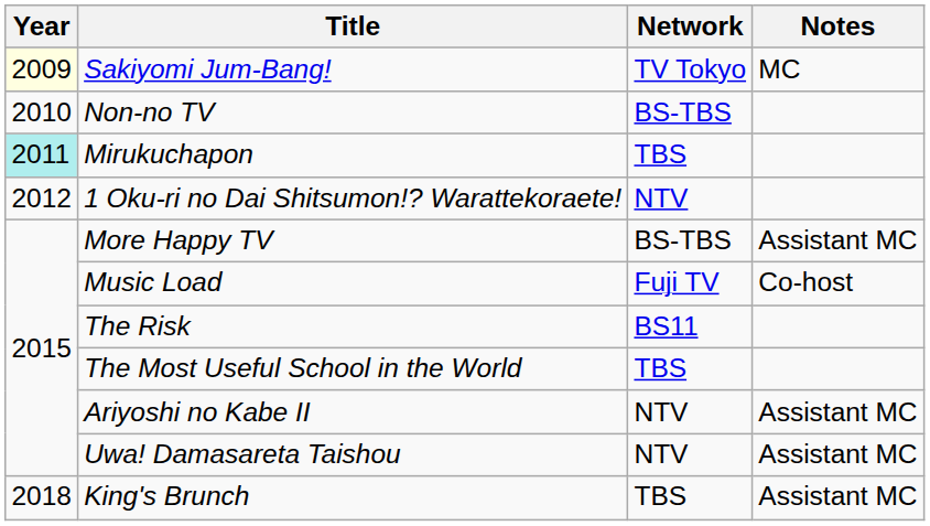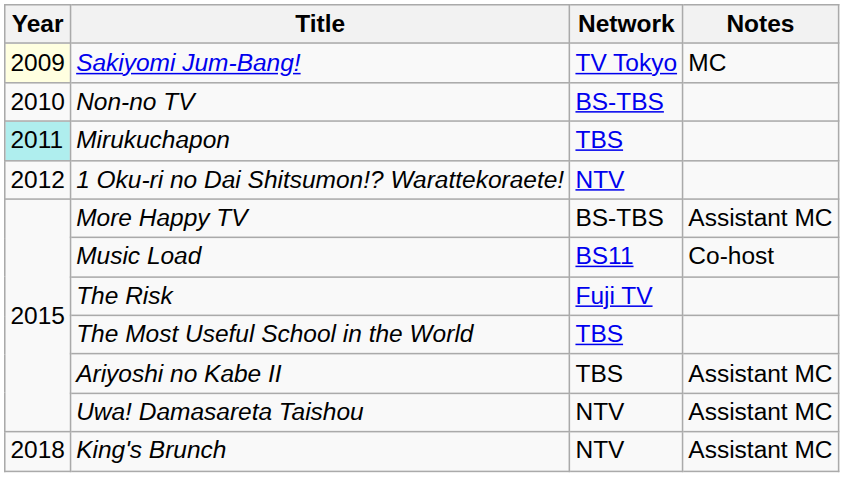Music Load | Network: Fuji TV -> BS11
The Risk | Network: BS11 -> Fuji TV
Ariyoshi no Kabe II | Network: NTV -> TBS
King's Brunch | Network: TBS -> NTV
